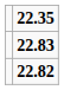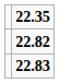rows swapped: 22.82 <-> 22.83
